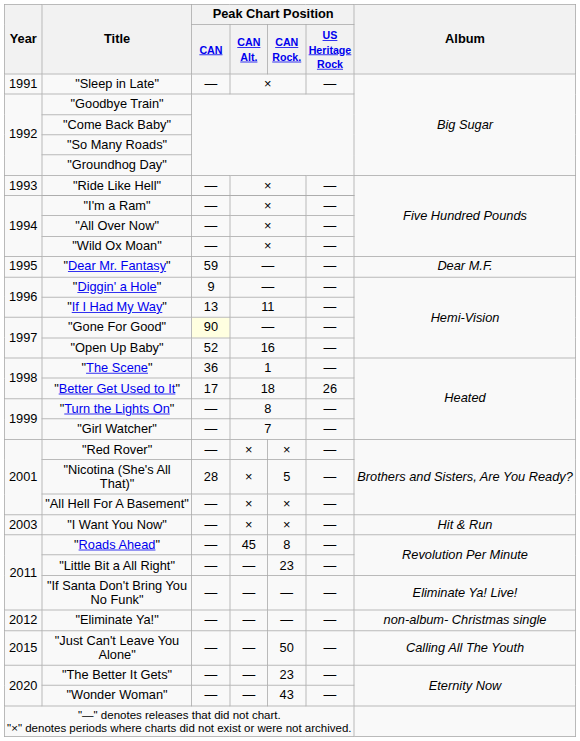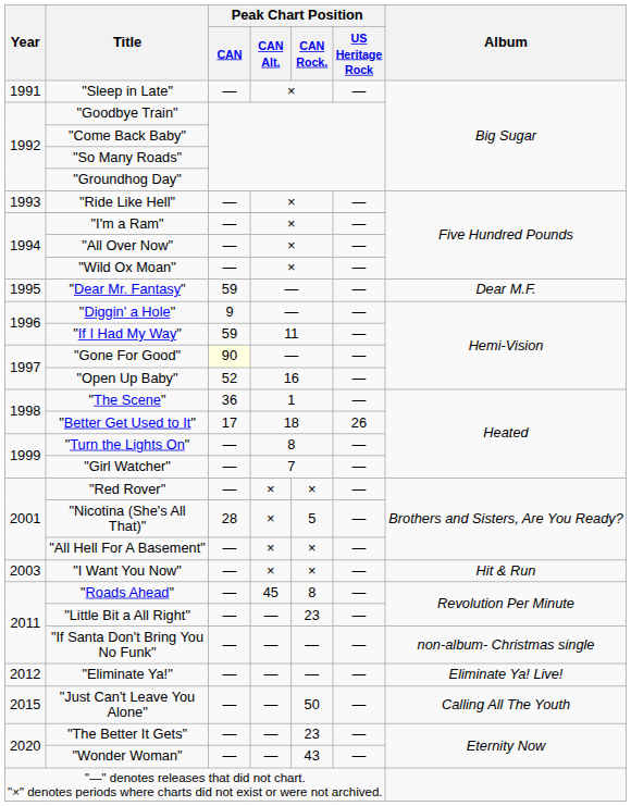"If I Had My Way" | Peak Chart Position / CAN: 13 -> 59
"If Santa Don't Bring You No Funk" | Album: Eliminate Ya! Live! -> non-album- Christmas single
"Eliminate Ya!" | Album: non-album- Christmas single -> Eliminate Ya! Live!
